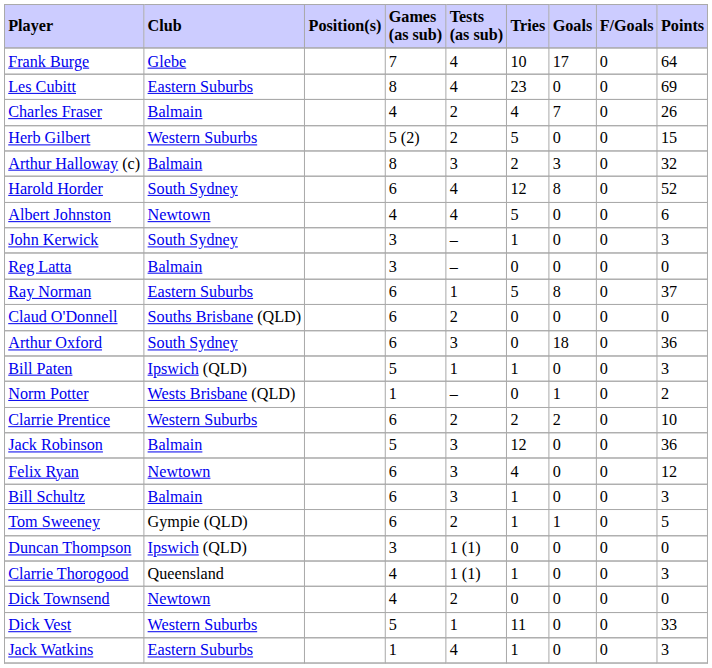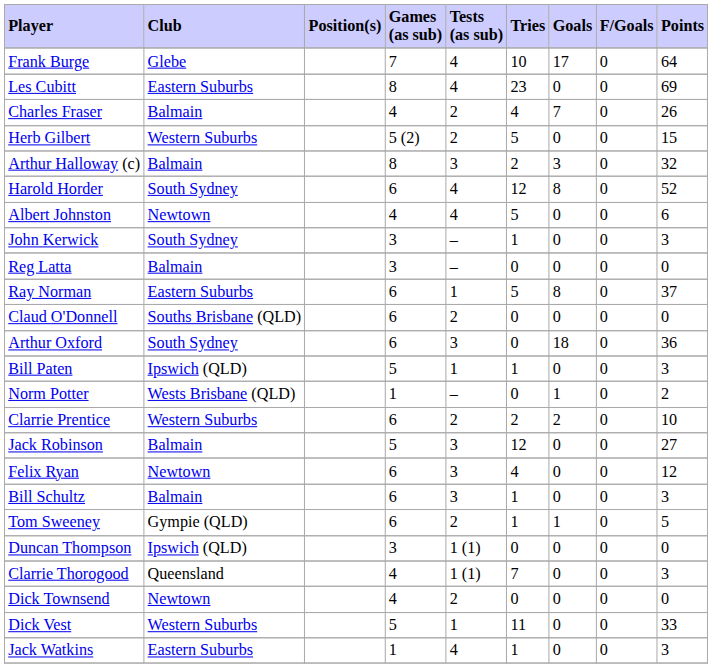Jack Robinson | Points: 36 -> 27
Clarrie Thorogood | Tries: 1 -> 7
